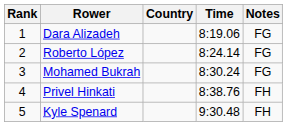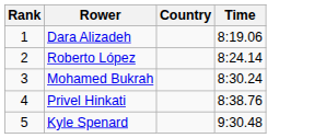- column: Notes | FG | FG | FG | FH | FH
